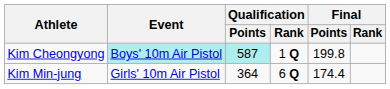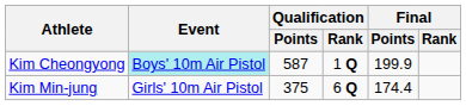Kim Cheongyong | Qualification / Points: paleturquoise background -> no background
Kim Cheongyong | Final / Points: 199.8 -> 199.9
Kim Min-jung | Qualification / Points: 364 -> 375
